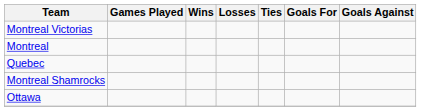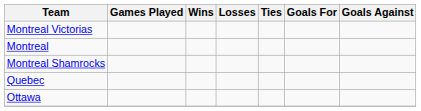rows swapped: Montreal Shamrocks <-> Quebec
